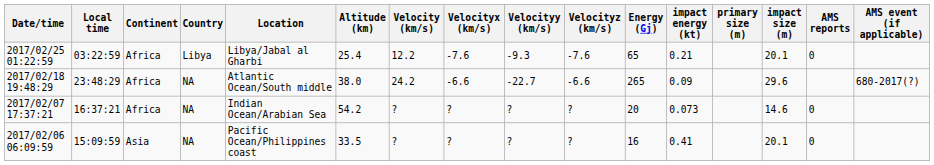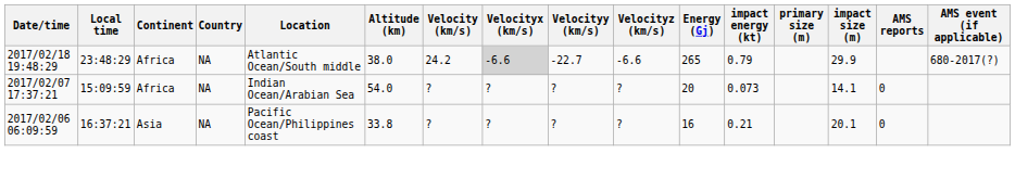- row: 2017/02/25 01:22:59 | 03:22:59 | Africa | Libya | Libya/Jabal al Gharbi | 25.4 | 12.2 | -7.6 | -9.3 | -7.6 | 65 | 0.21 | 20.1 | 0
2017/02/18 19:48:29 | Velocityx (km/s): no background -> lightgrey background
2017/02/18 19:48:29 | impact energy (kt): 0.09 -> 0.79
2017/02/18 19:48:29 | impact size (m): 29.6 -> 29.9
2017/02/07 17:37:21 | Local time: 16:37:21 -> 15:09:59
2017/02/07 17:37:21 | Altitude (km): 54.2 -> 54.0
2017/02/07 17:37:21 | impact size (m): 14.6 -> 14.1
2017/02/06 06:09:59 | Local time: 15:09:59 -> 16:37:21
2017/02/06 06:09:59 | Altitude (km): 33.5 -> 33.8
2017/02/06 06:09:59 | impact energy (kt): 0.41 -> 0.21
